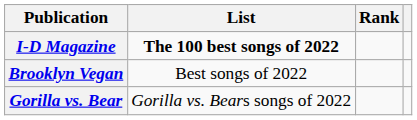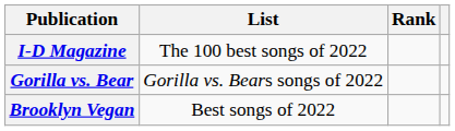I-D Magazine | List: bold -> normal
rows swapped: Brooklyn Vegan <-> Gorilla vs. Bear
